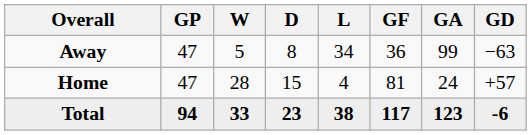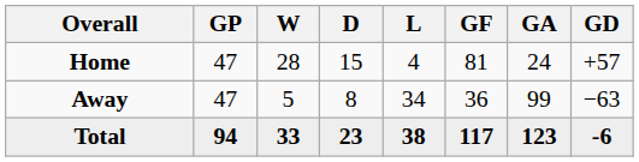rows swapped: Home <-> Away
